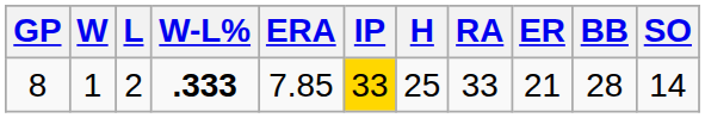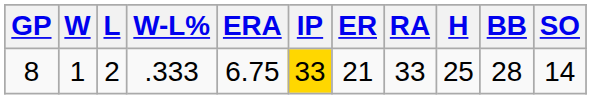columns swapped: H <-> ER
8 | W-L%: bold -> normal
8 | ERA: 7.85 -> 6.75
